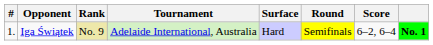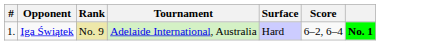- column: Round | Semifinals
